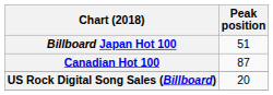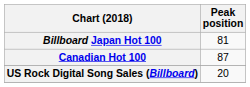Billboard Japan Hot 100 | Peak position: 51 -> 81
